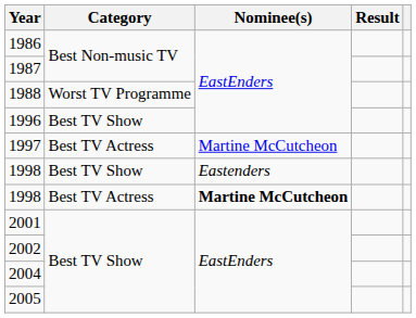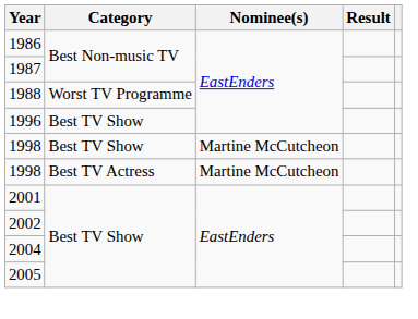- row: 1997 | Best TV Actress | Martine McCutcheon
1998 / Best TV Show | Nominee(s): Eastenders -> Martine McCutcheon
1998 / Best TV Actress | Nominee(s): bold -> normal
